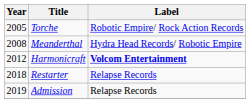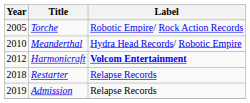Meanderthal | Year: 2008 -> 2010
